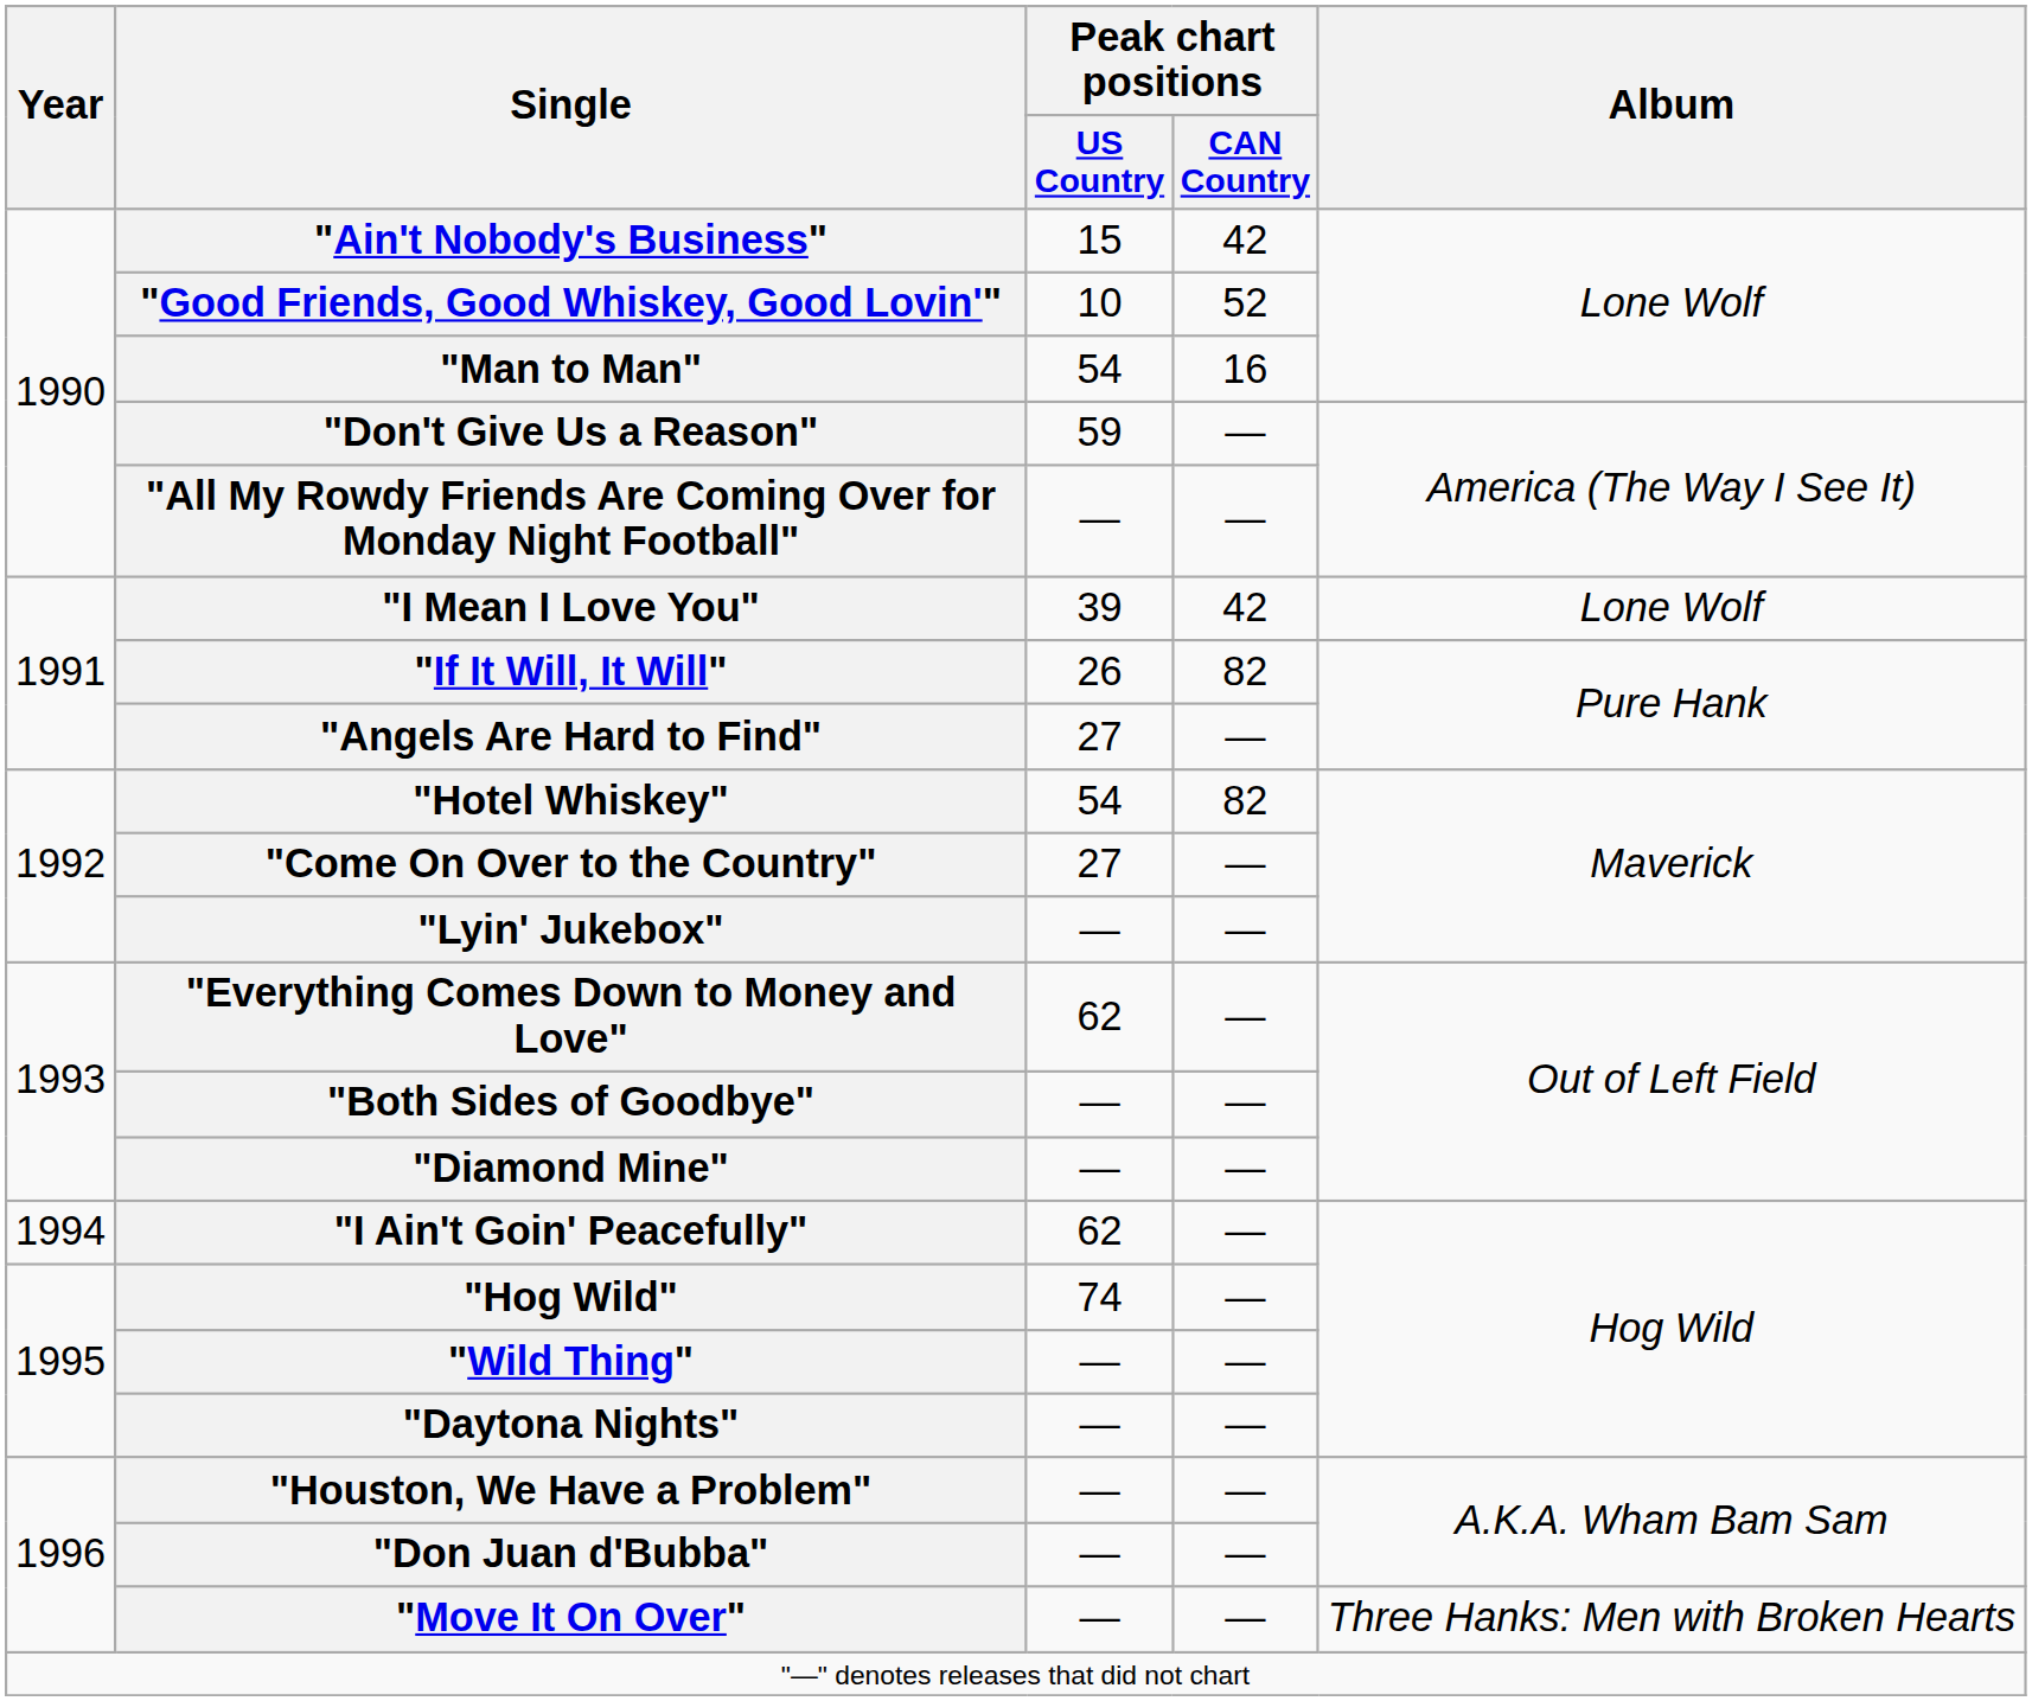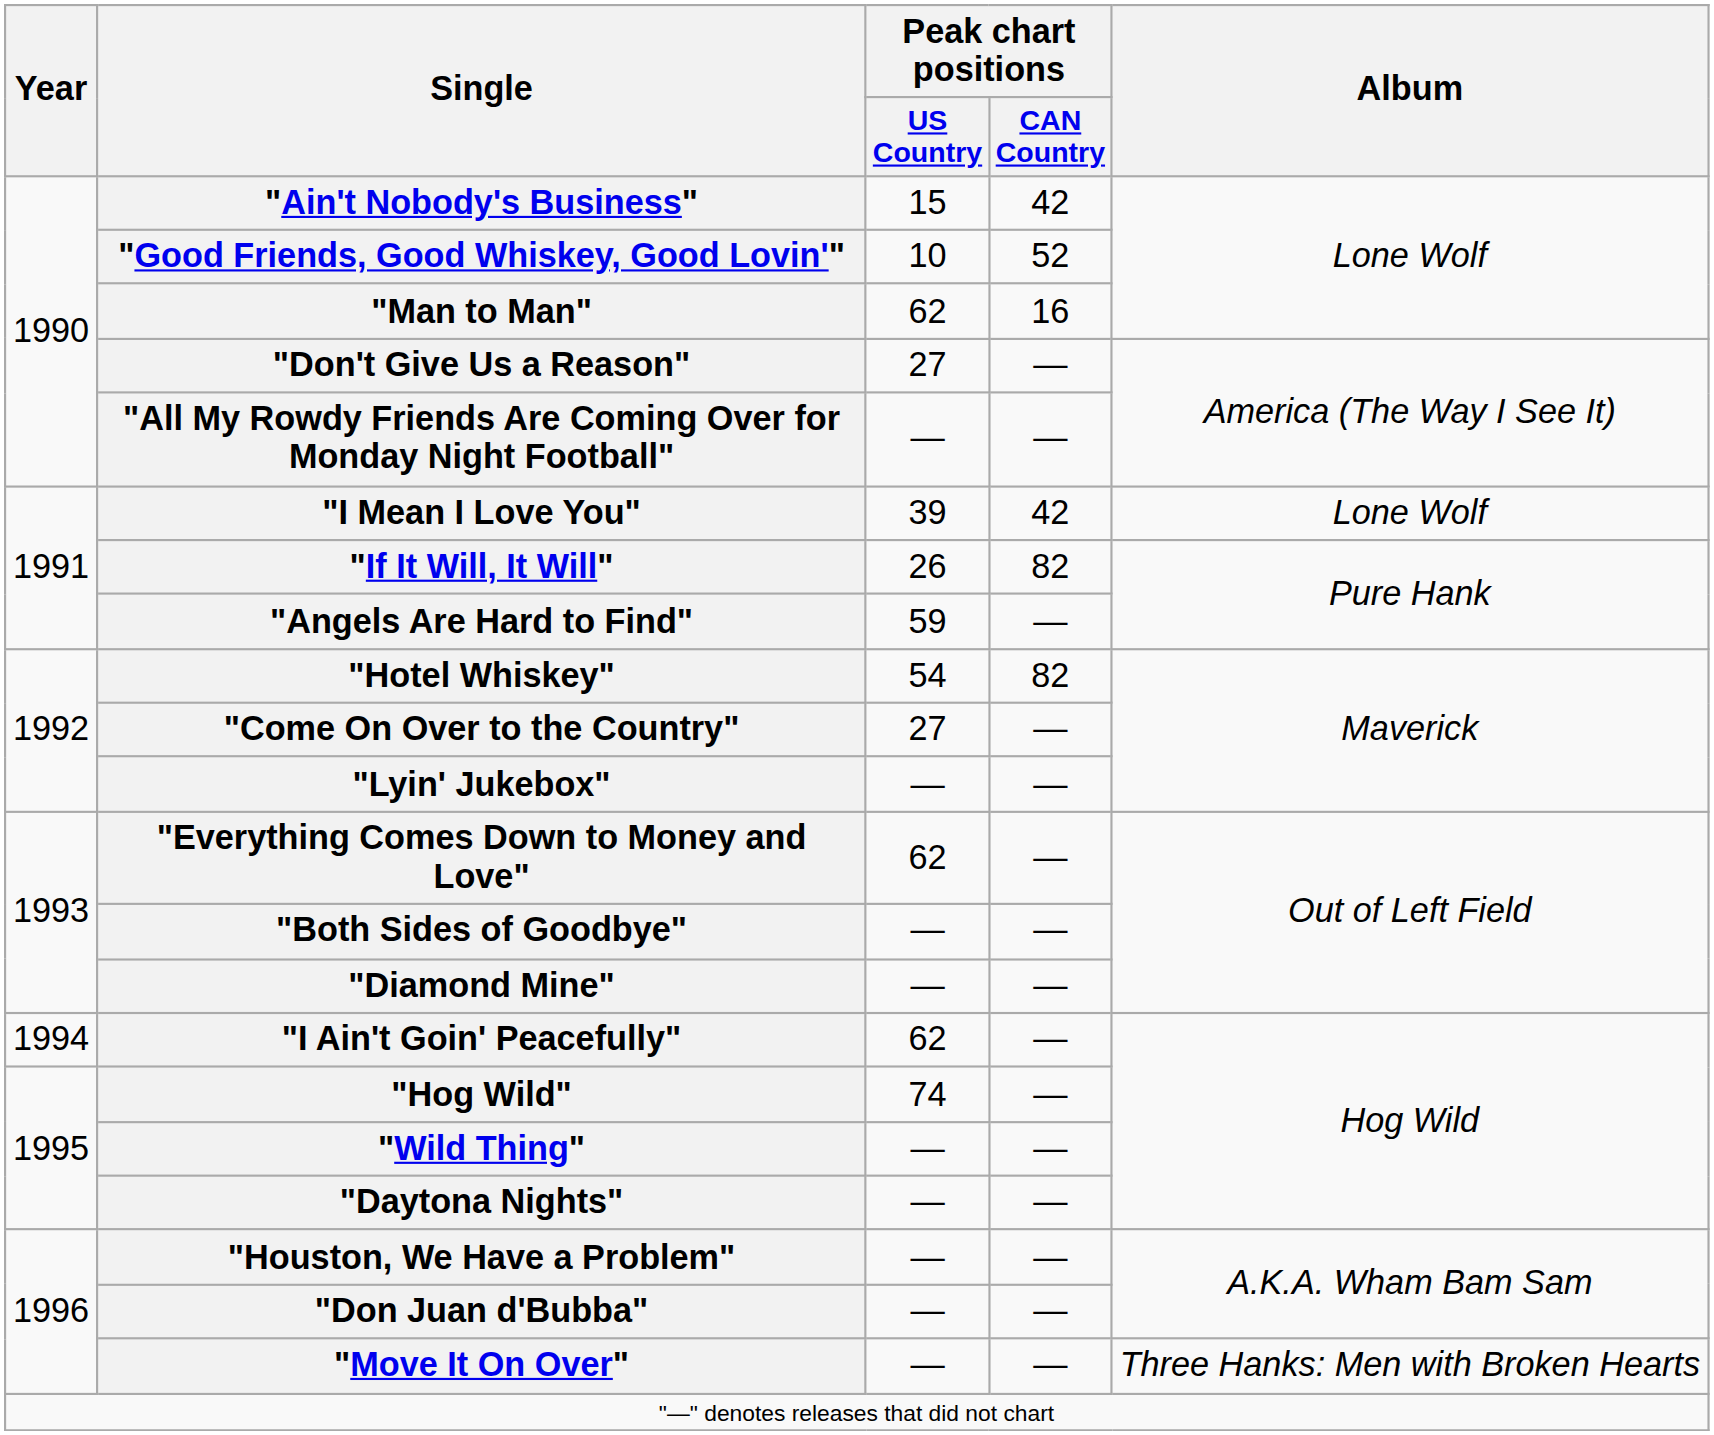"Man to Man" | Peak chart positions / US Country: 54 -> 62
"Don't Give Us a Reason" | Peak chart positions / US Country: 59 -> 27
"Angels Are Hard to Find" | Peak chart positions / US Country: 27 -> 59
